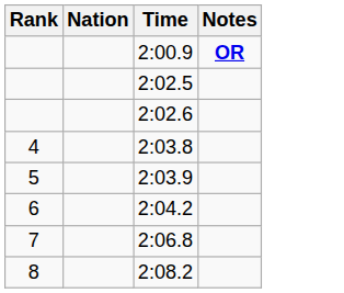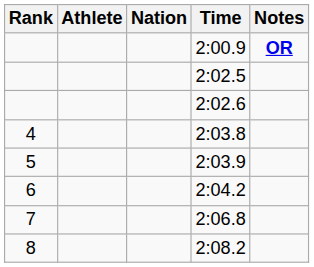+ column: Athlete
